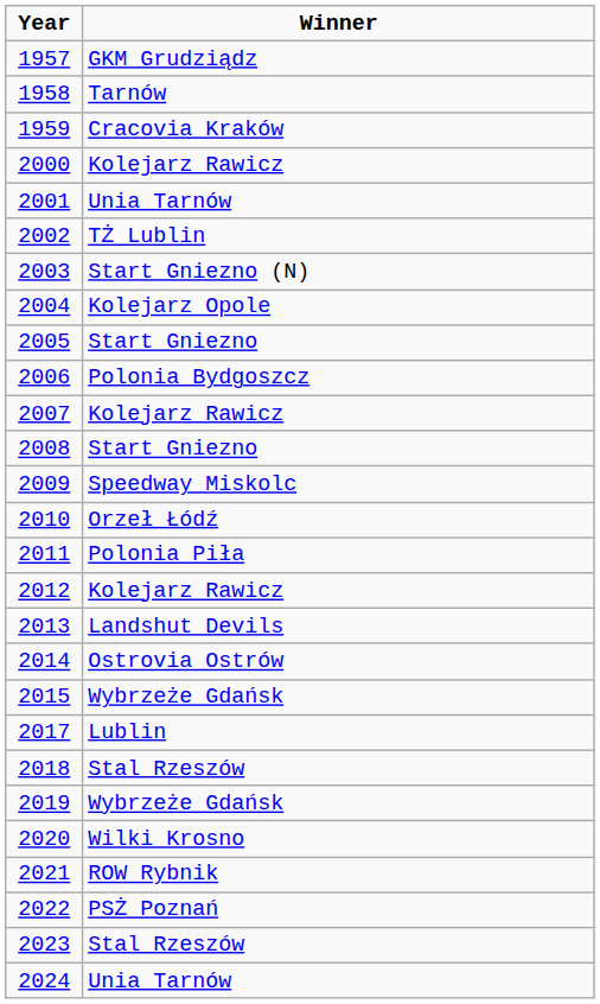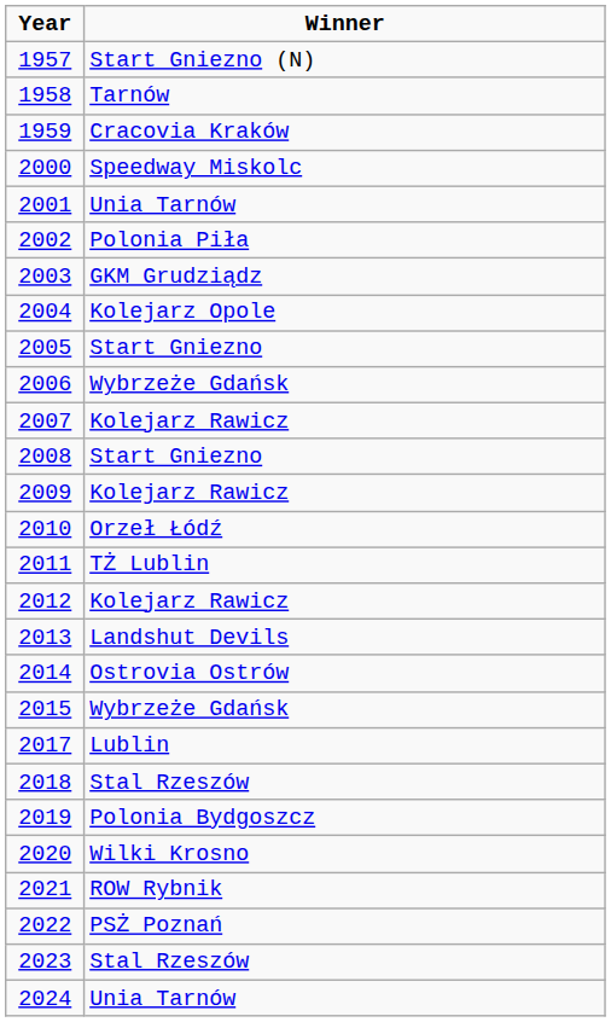1957 | Winner: GKM Grudziądz -> Start Gniezno (N)
2000 | Winner: Kolejarz Rawicz -> Speedway Miskolc
2002 | Winner: TŻ Lublin -> Polonia Piła
2003 | Winner: Start Gniezno (N) -> GKM Grudziądz
2006 | Winner: Polonia Bydgoszcz -> Wybrzeże Gdańsk
2009 | Winner: Speedway Miskolc -> Kolejarz Rawicz
2011 | Winner: Polonia Piła -> TŻ Lublin
2019 | Winner: Wybrzeże Gdańsk -> Polonia Bydgoszcz
